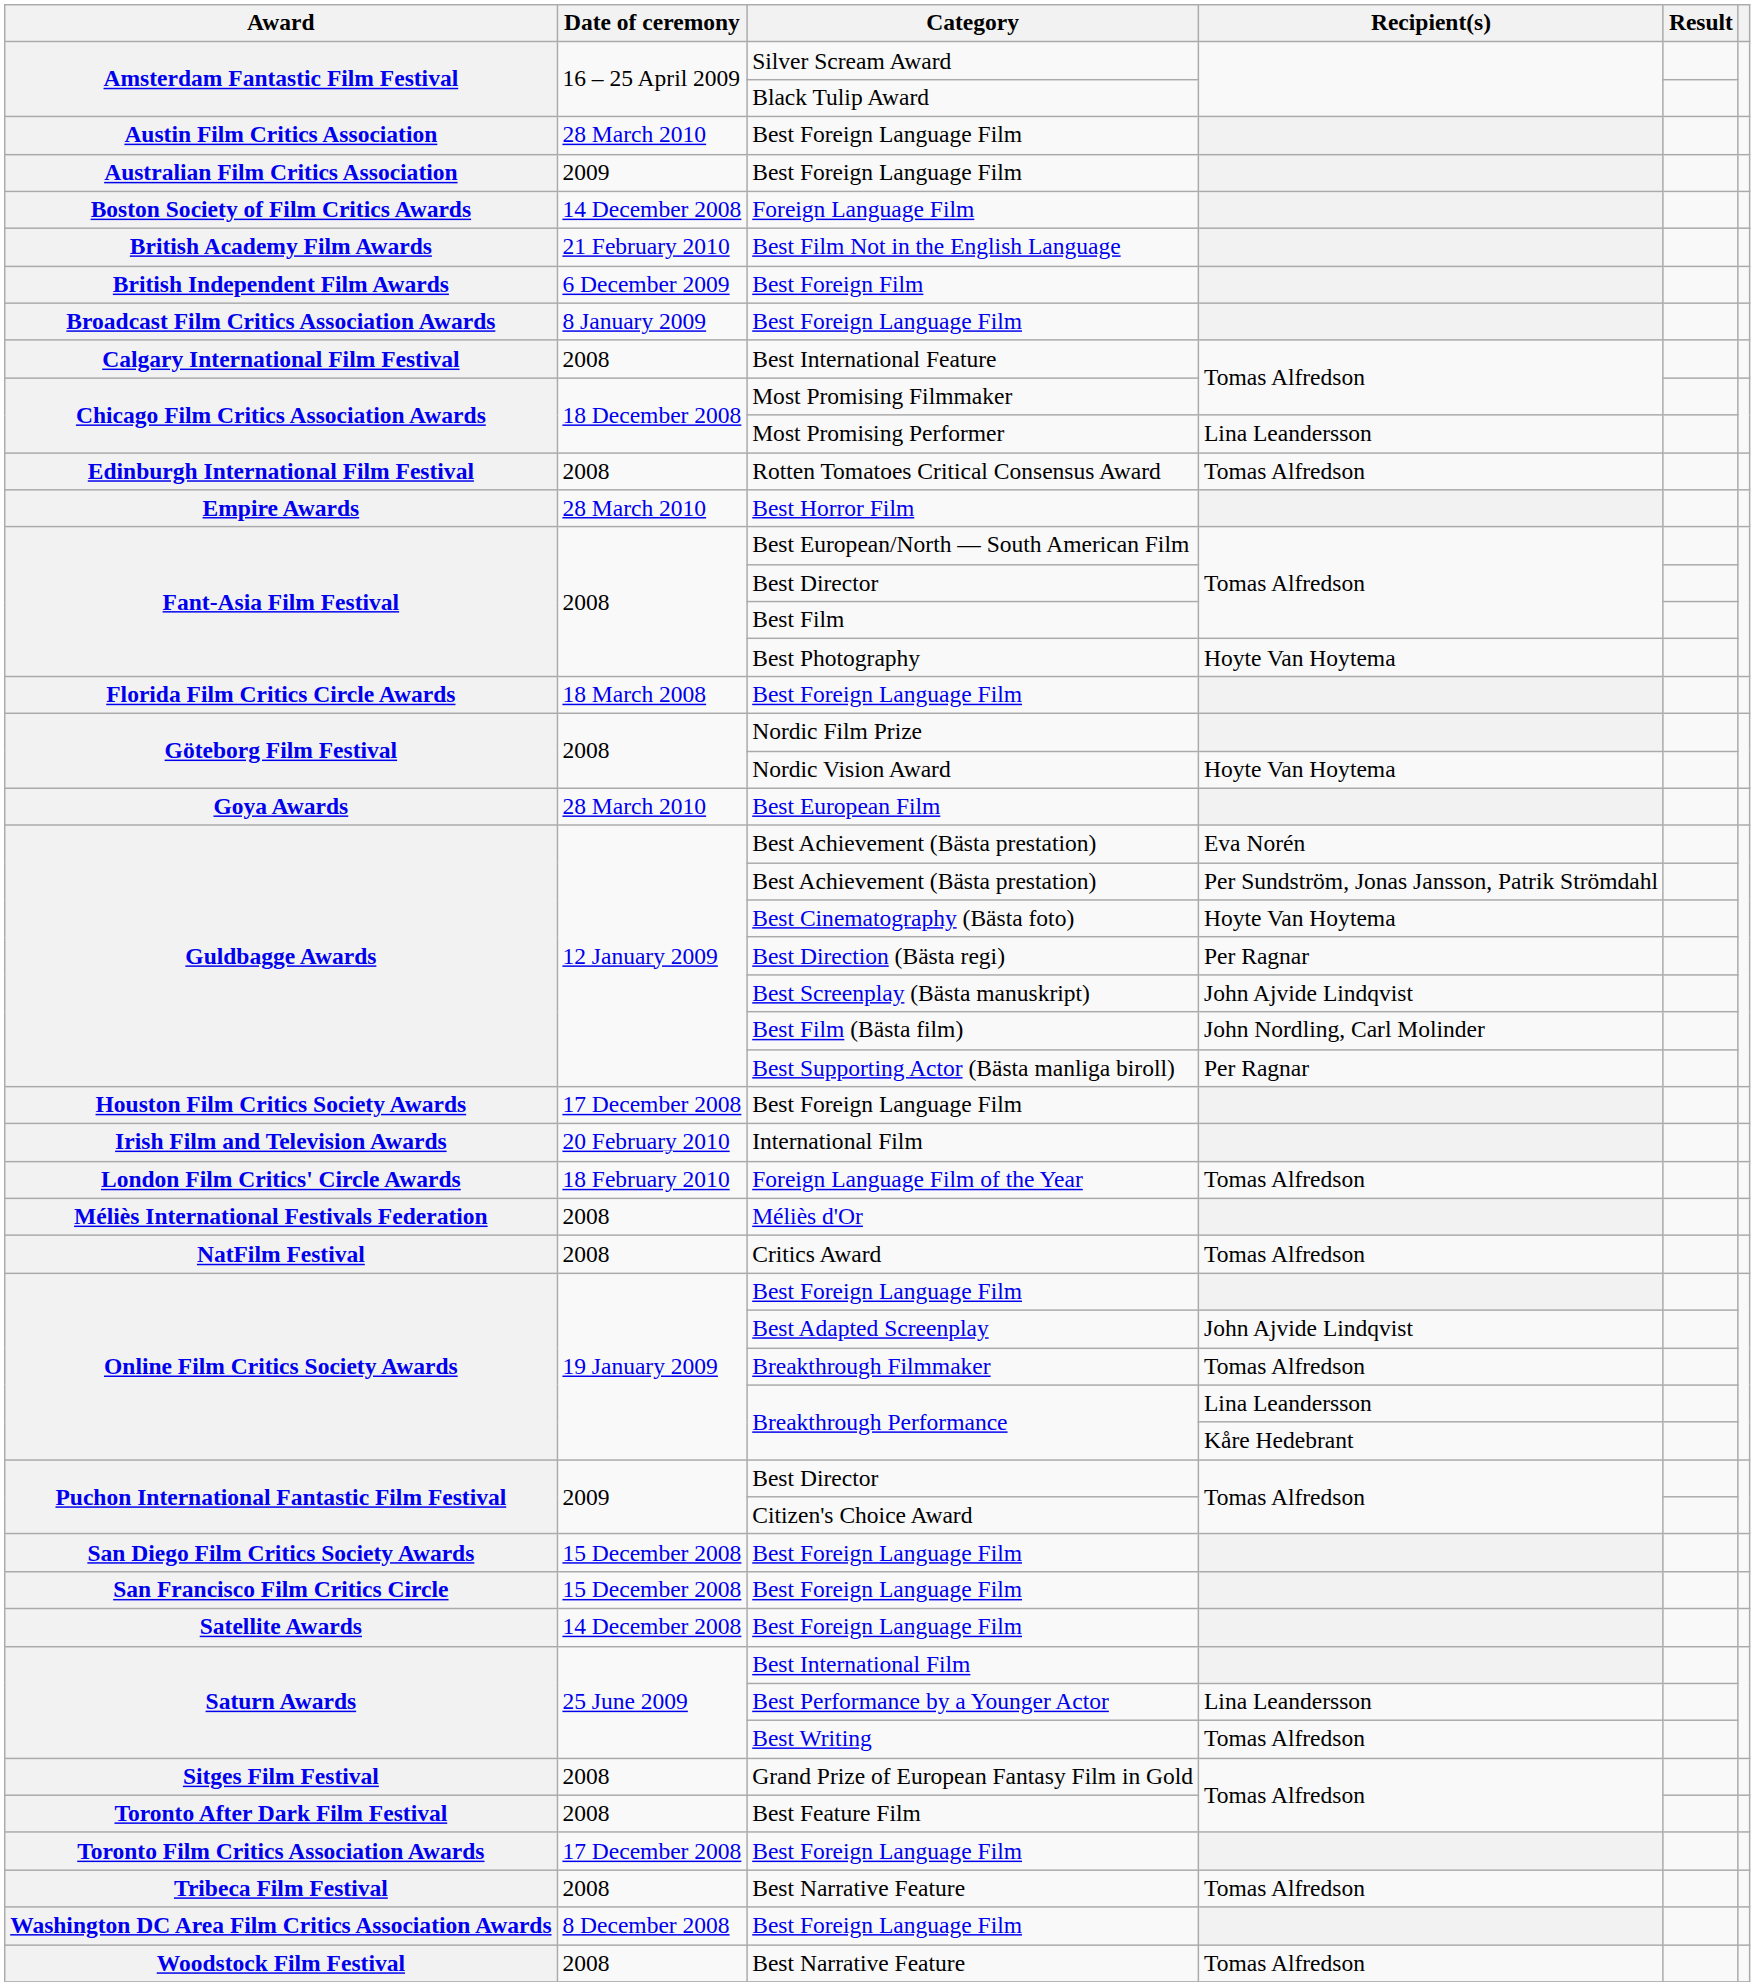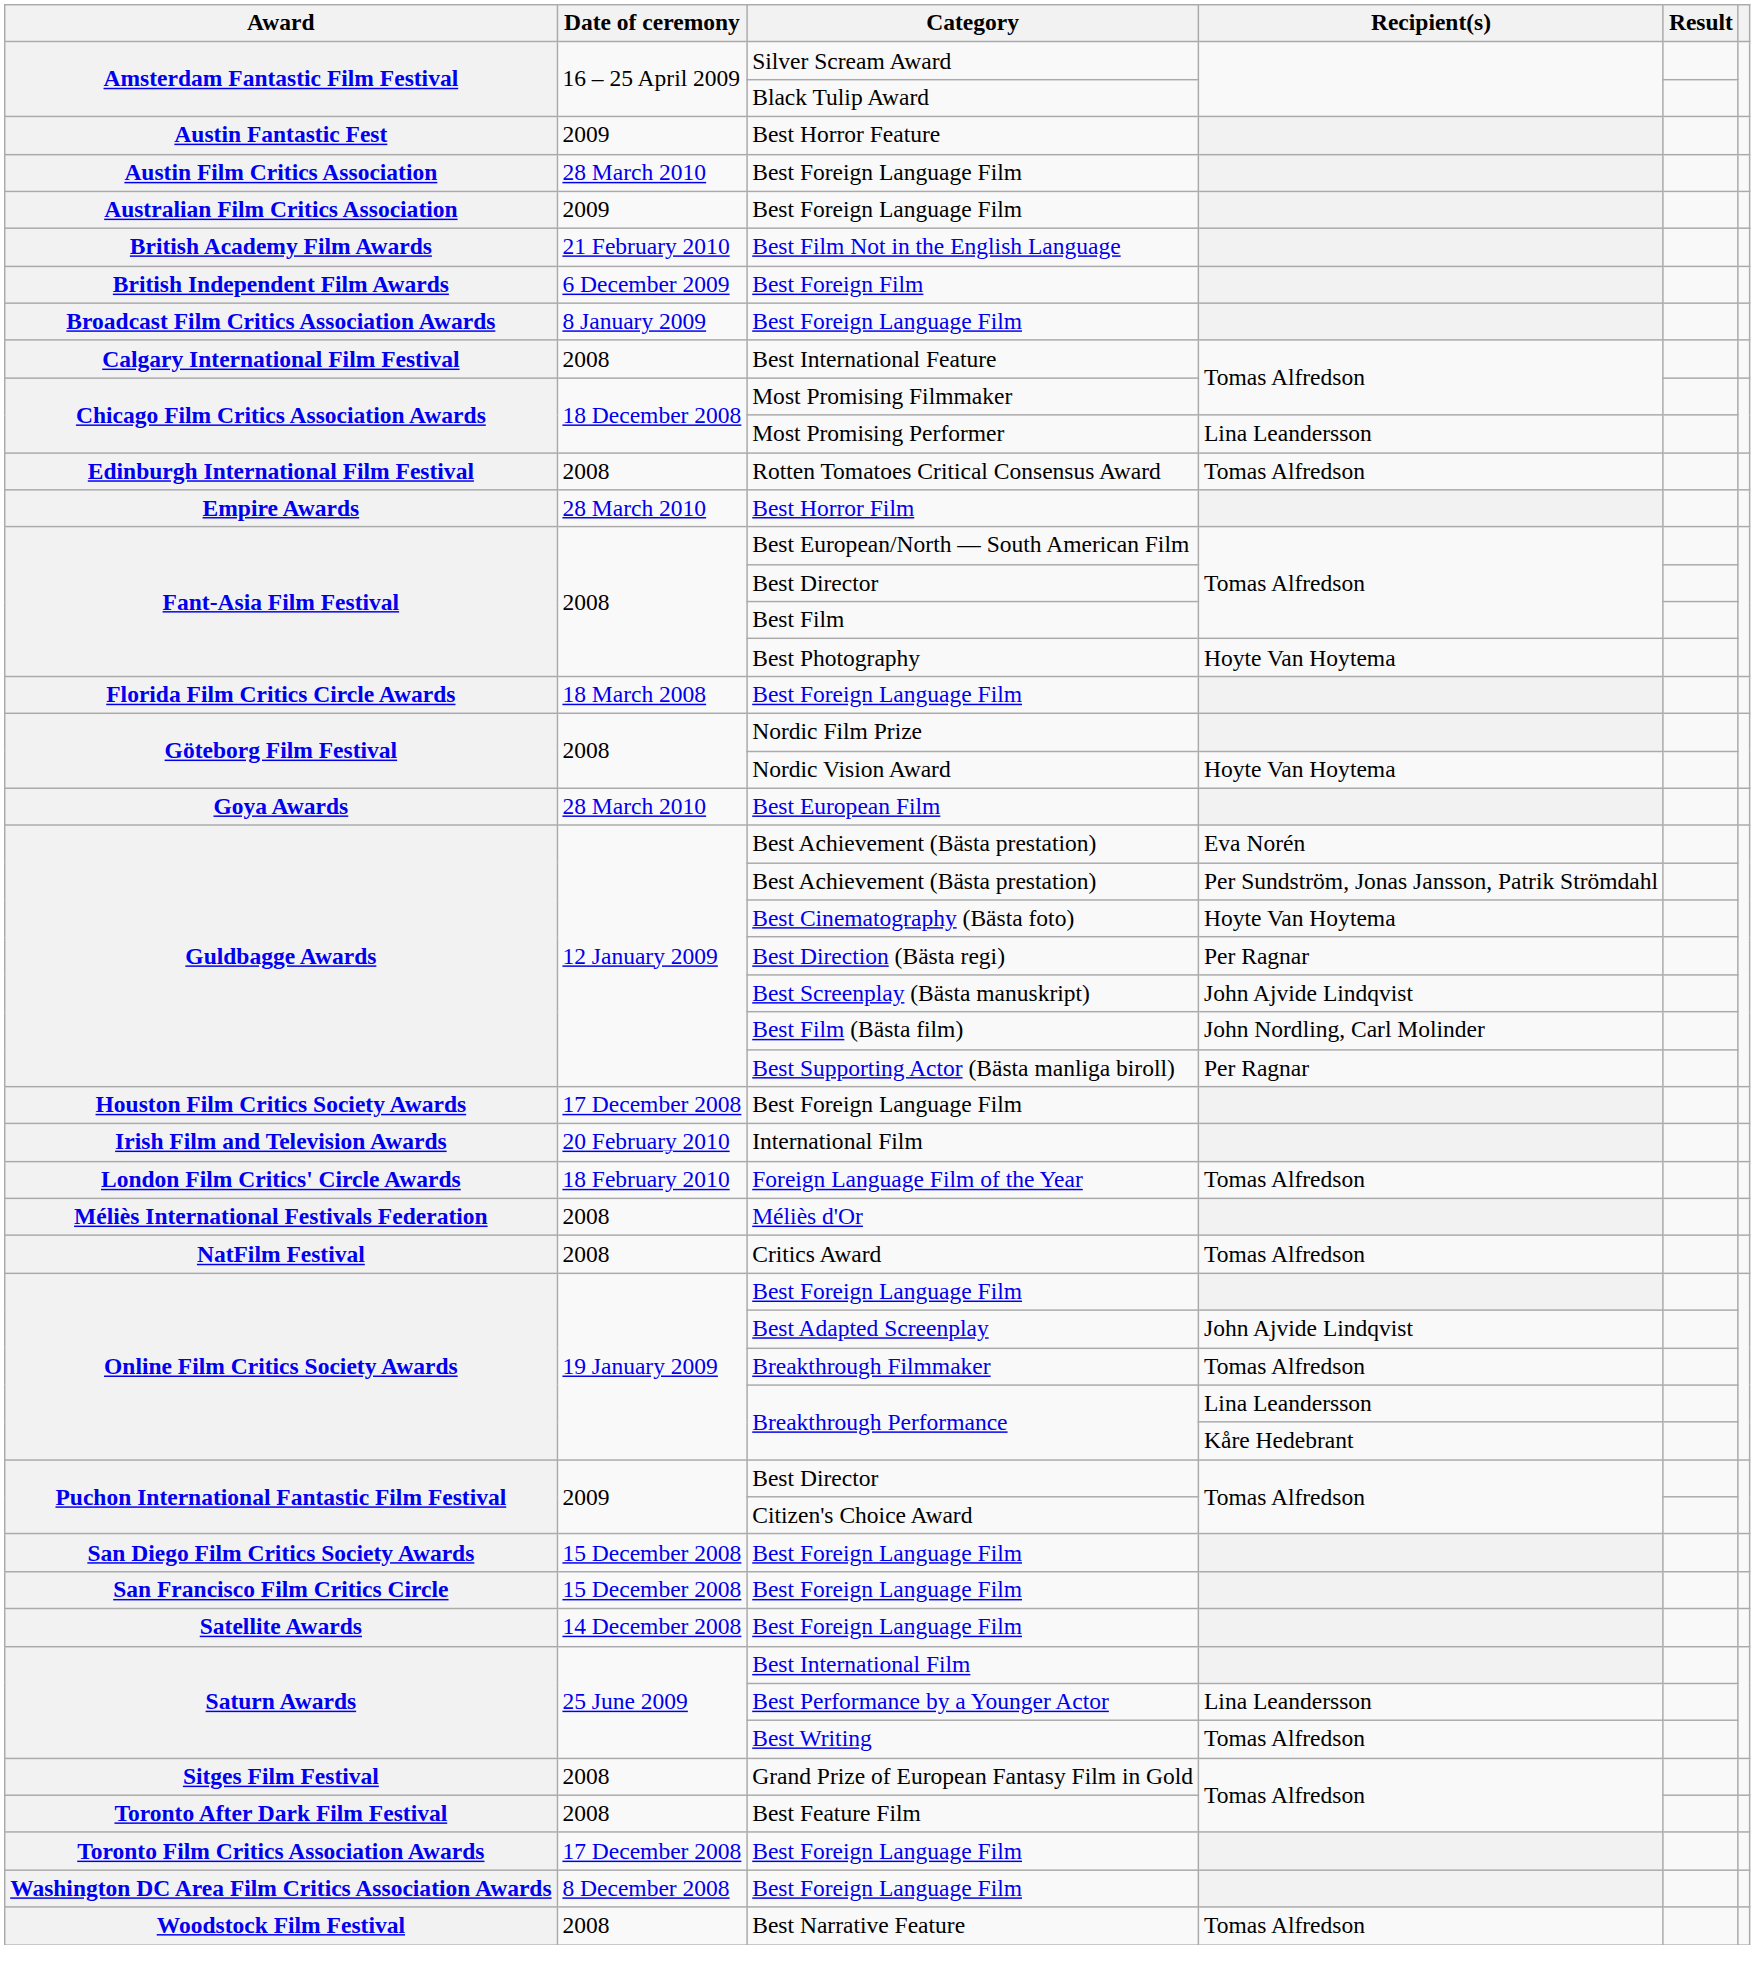+ row: Austin Fantastic Fest | 2009 | Best Horror Feature
- row: Boston Society of Film Critics Awards | 14 December 2008 | Foreign Language Film
- row: Tribeca Film Festival | 2008 | Best Narrative Feature | Tomas Alfredson
